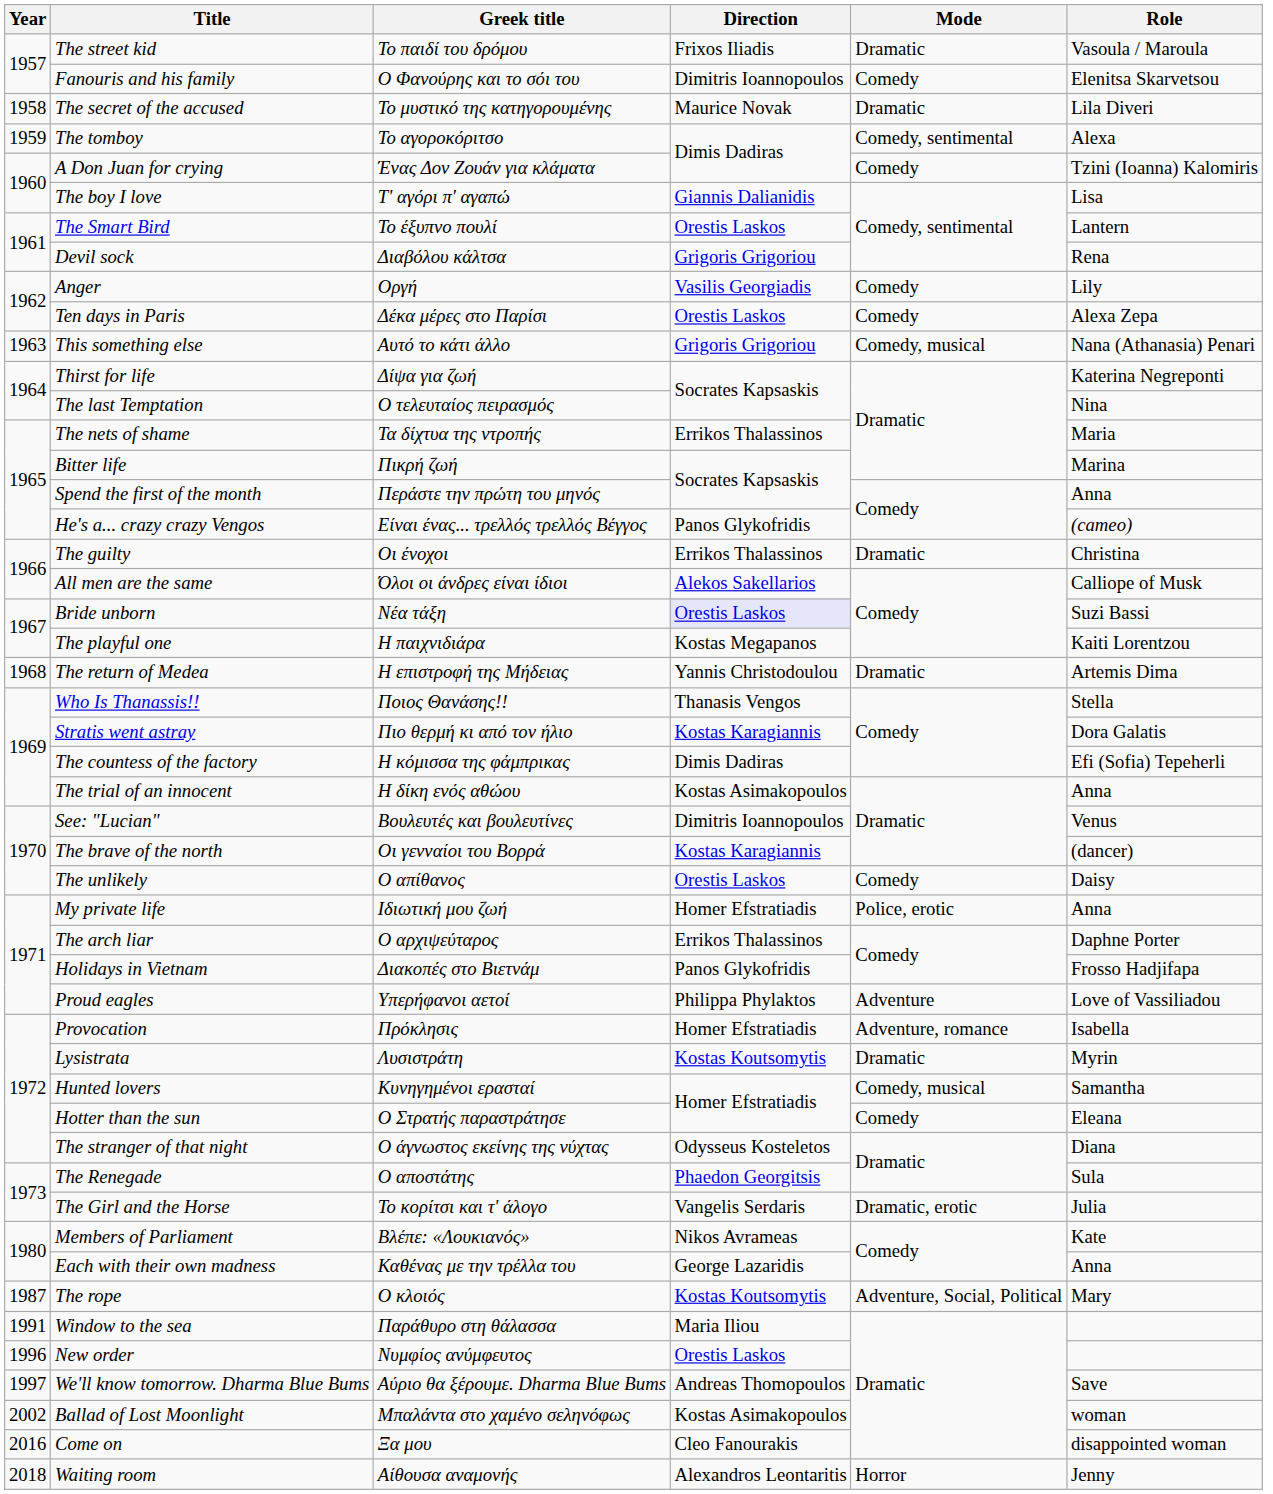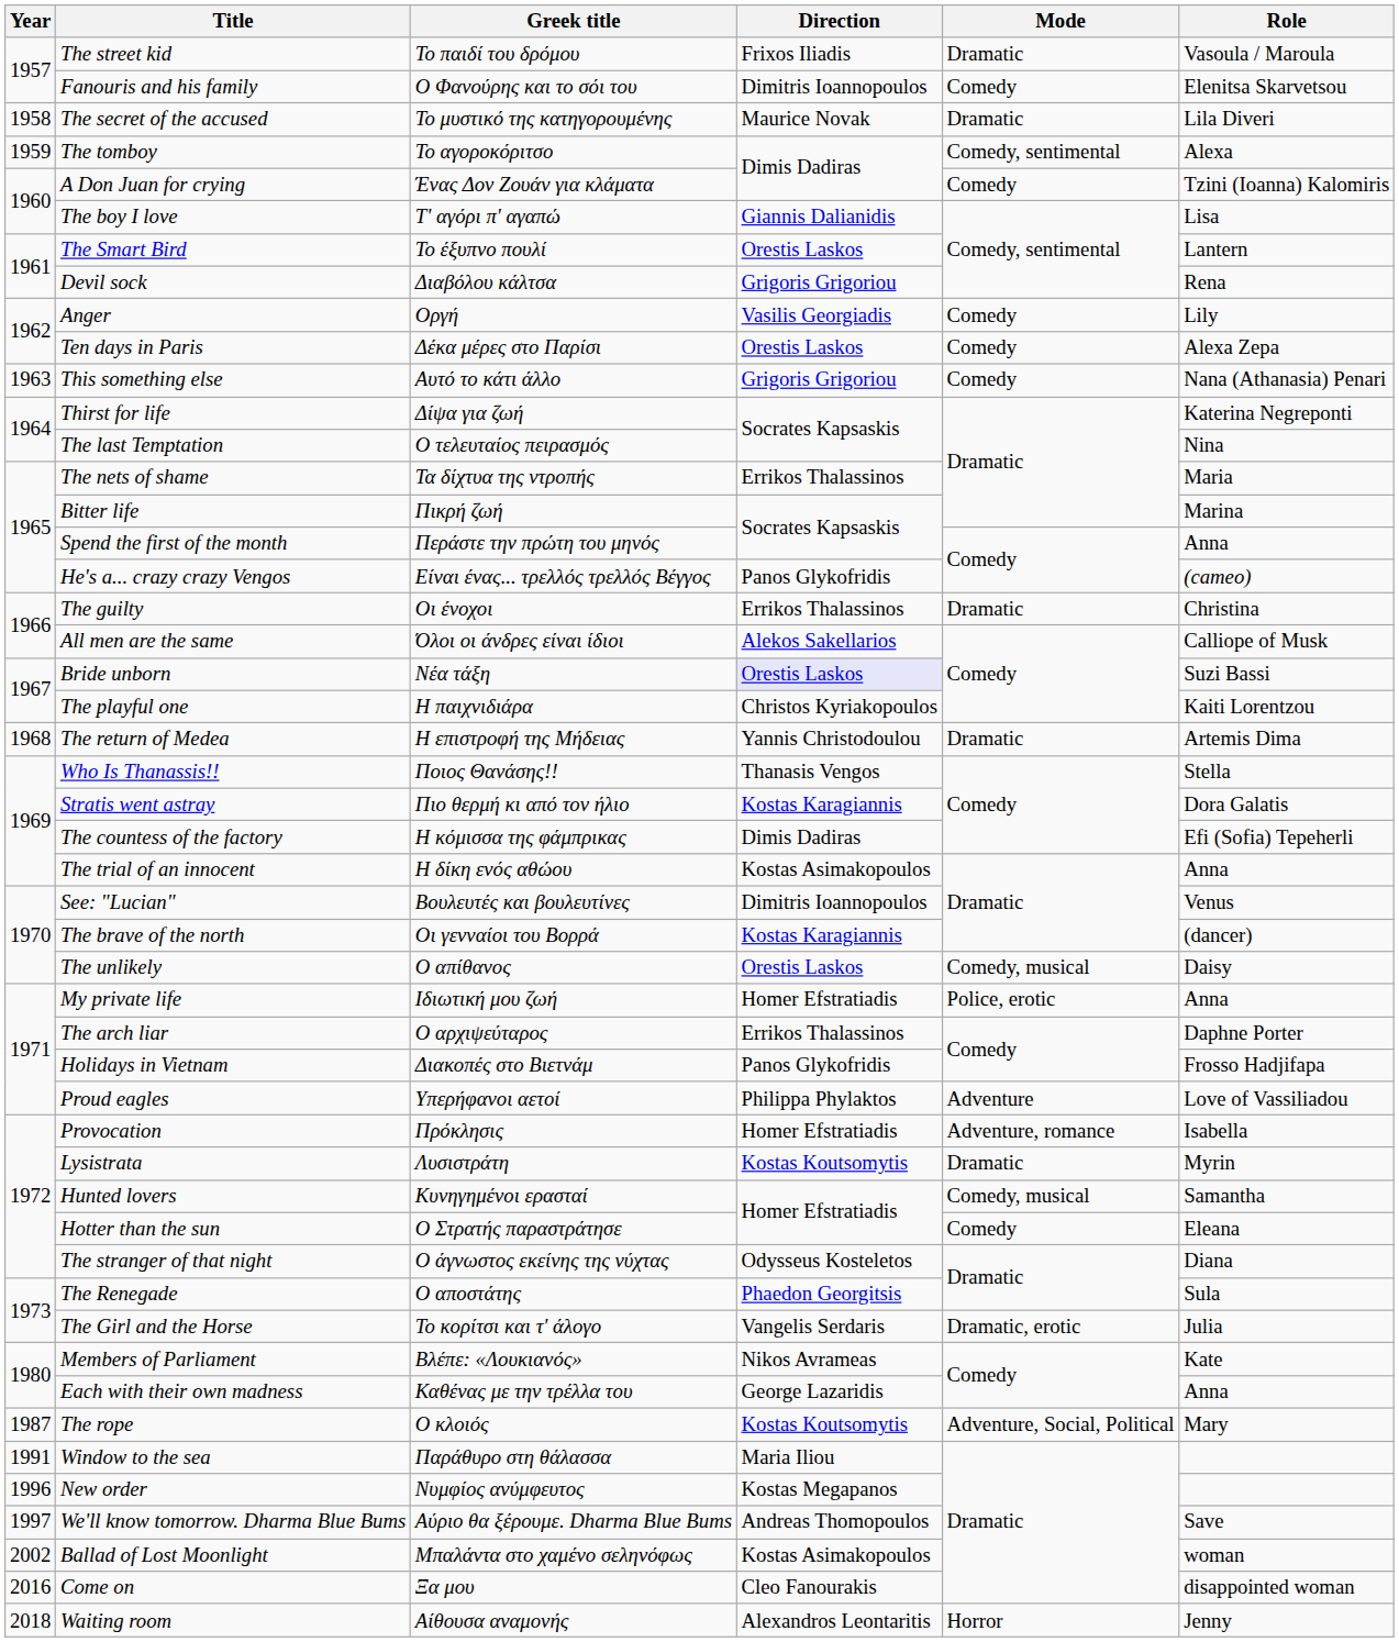This something else | Mode: Comedy, musical -> Comedy
The playful one | Direction: Kostas Megapanos -> Christos Kyriakopoulos
The unlikely | Mode: Comedy -> Comedy, musical
New order | Direction: Orestis Laskos -> Kostas Megapanos
